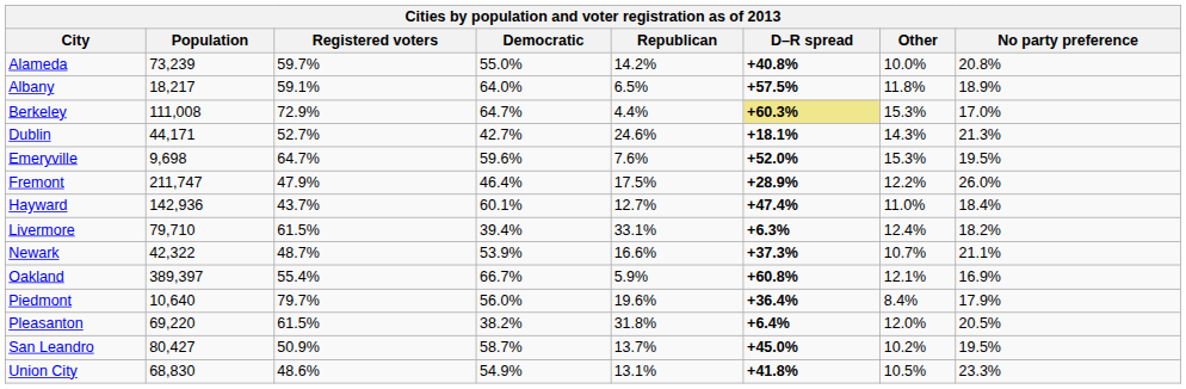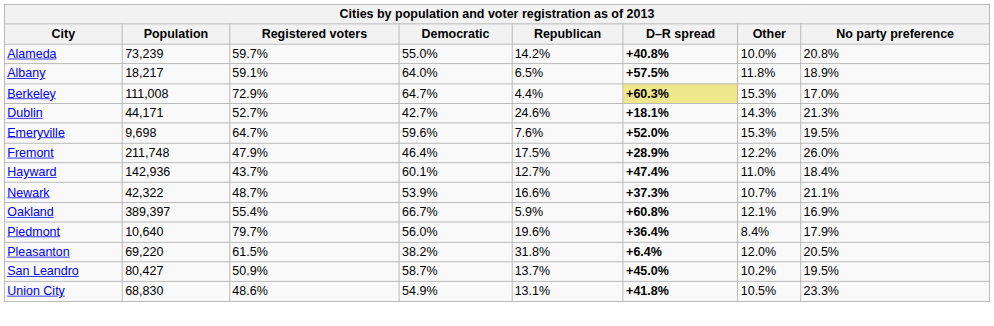Fremont | Population: 211,747 -> 211,748
- row: Livermore | 79,710 | 61.5% | 39.4% | 33.1% | +6.3% | 12.4% | 18.2%
